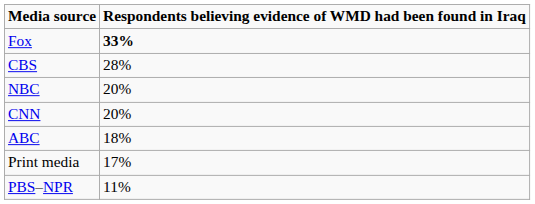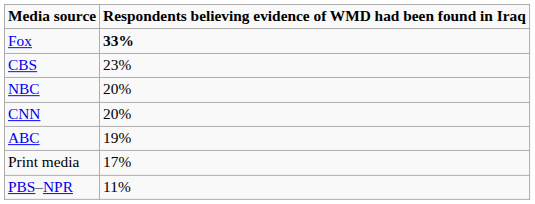CBS | Respondents believing evidence of WMD had been found in Iraq: 28% -> 23%
ABC | Respondents believing evidence of WMD had been found in Iraq: 18% -> 19%
